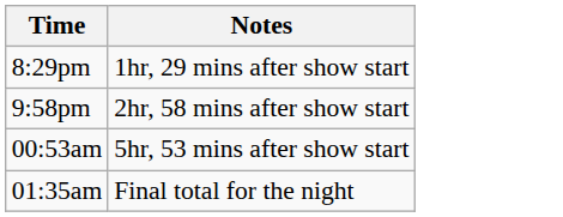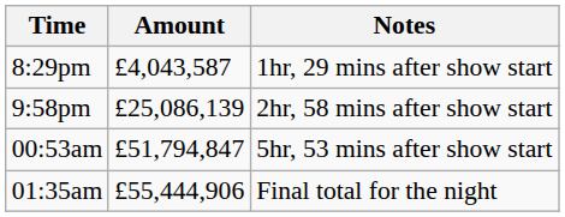+ column: Amount | £4,043,587 | £25,086,139 | £51,794,847 | £55,444,906
